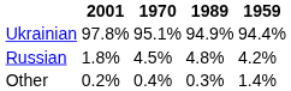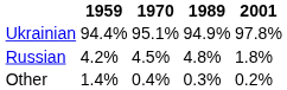columns swapped: 1959 <-> 2001
